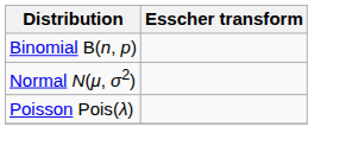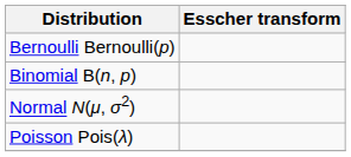+ row: Bernoulli Bernoulli(p)
